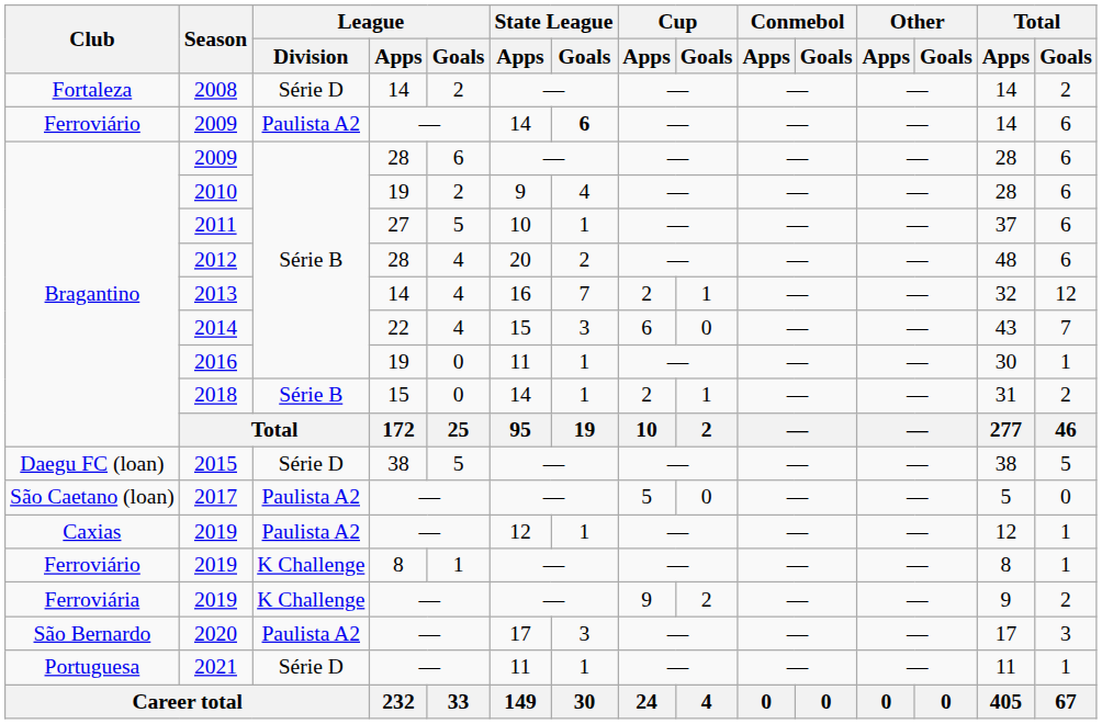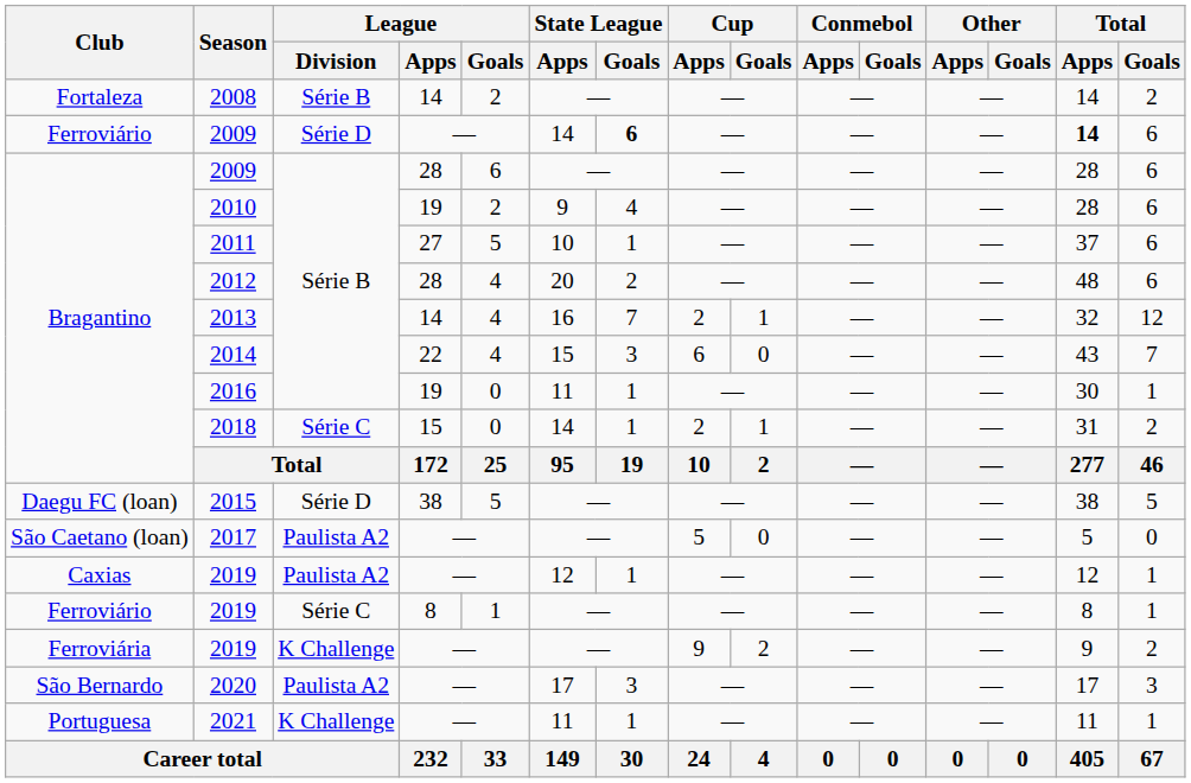2008 | League / Division: Série D -> Série B
Ferroviário / 2009 | League / Division: Paulista A2 -> Série D
Ferroviário / 2009 | Total / Apps: normal -> bold
2018 | League / Division: Série B -> Série C
Ferroviário / 2019 | League / Division: K Challenge -> Série C
2021 | League / Division: Série D -> K Challenge
